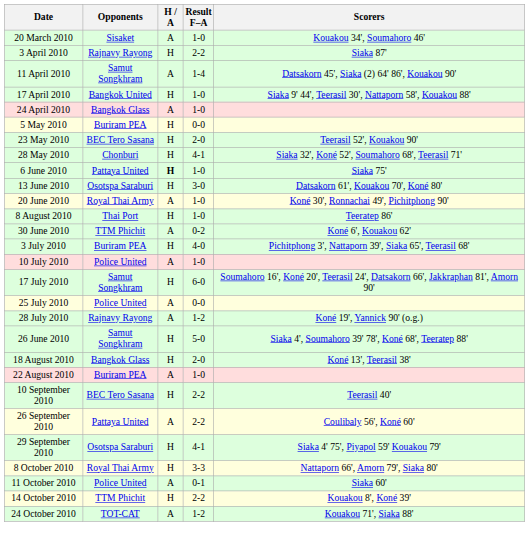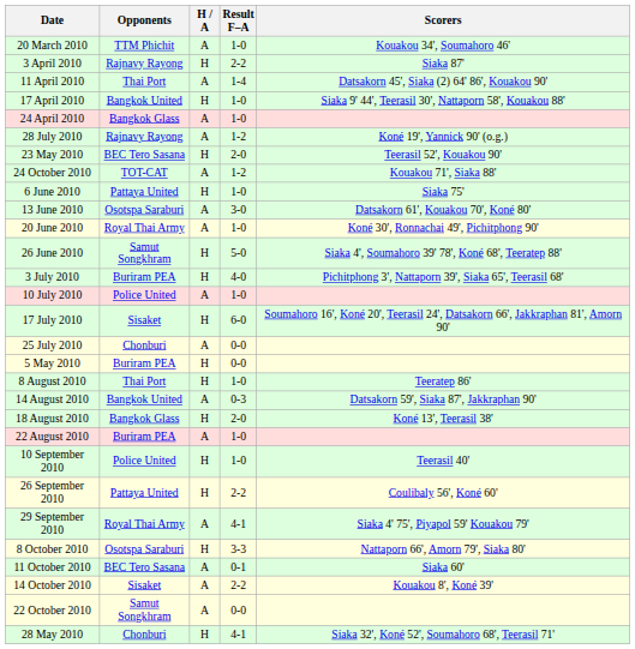20 March 2010 | Opponents: Sisaket -> TTM Phichit
11 April 2010 | Opponents: Samut Songkhram -> Thai Port
rows swapped: 5 May 2010 <-> 28 July 2010
rows swapped: 28 May 2010 <-> 24 October 2010
6 June 2010 | H / A: bold -> normal
13 June 2010 | H / A: H -> A
rows swapped: 26 June 2010 <-> 8 August 2010
- row: 30 June 2010 | TTM Phichit | A | 0-2 | Koné 6', Kouakou 62'
17 July 2010 | Opponents: Samut Songkhram -> Sisaket
25 July 2010 | Opponents: Police United -> Chonburi
+ row: 14 August 2010 | Bangkok United | A | 0-3 | Datsakorn 59', Siaka 87', Jakkraphan 90'
10 September 2010 | Opponents: BEC Tero Sasana -> Police United
10 September 2010 | Result F–A: 2-2 -> 1-0
26 September 2010 | H / A: A -> H
29 September 2010 | Opponents: Osotspa Saraburi -> Royal Thai Army
29 September 2010 | H / A: H -> A
8 October 2010 | Opponents: Royal Thai Army -> Osotspa Saraburi
11 October 2010 | Opponents: Police United -> BEC Tero Sasana
14 October 2010 | Opponents: TTM Phichit -> Sisaket
14 October 2010 | H / A: H -> A
+ row: 22 October 2010 | Samut Songkhram | A | 0-0
